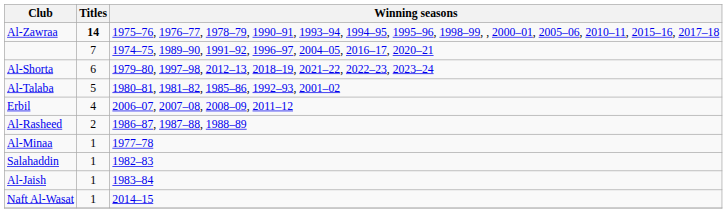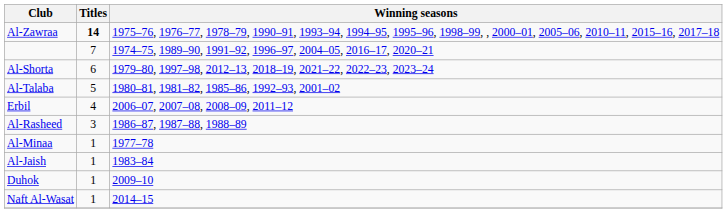Al-Rasheed | Titles: 2 -> 3
- row: Salahaddin | 1 | 1982–83
+ row: Duhok | 1 | 2009–10
